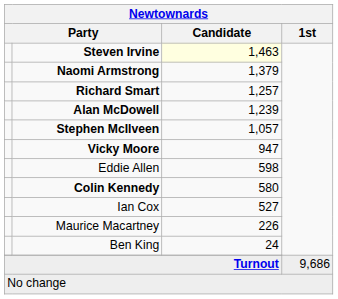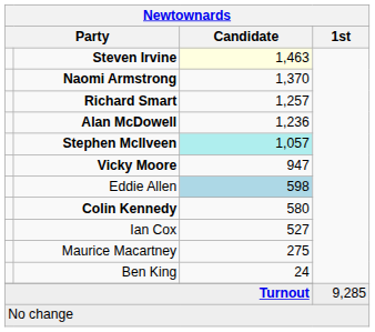Naomi Armstrong | Candidate: 1,379 -> 1,370
Alan McDowell | Candidate: 1,239 -> 1,236
Stephen McIlveen | Candidate: no background -> paleturquoise background
Eddie Allen | Candidate: no background -> lightblue background
Maurice Macartney | Candidate: 226 -> 275
Turnout | 1st: 9,686 -> 9,285
